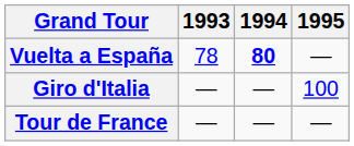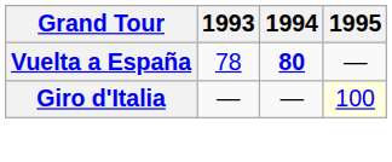Giro d'Italia | 1995: no background -> lightyellow background
- row: Tour de France | — | — | —
